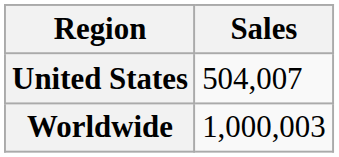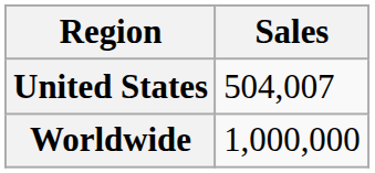Worldwide | Sales: 1,000,003 -> 1,000,000
